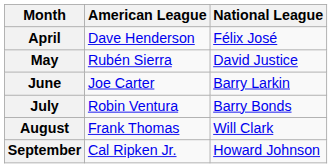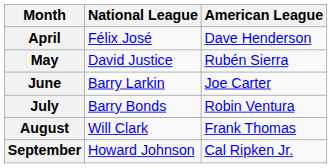columns swapped: American League <-> National League
